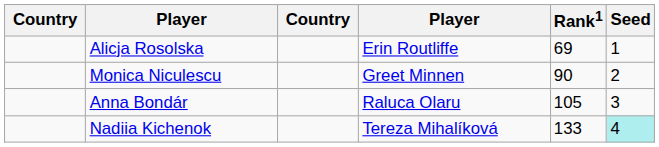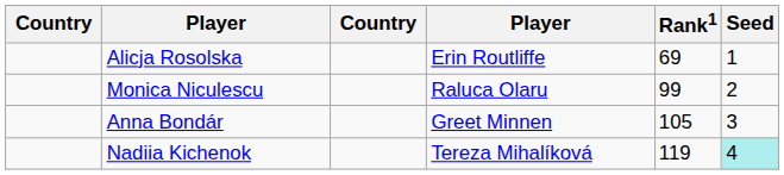Monica Niculescu | column 4: Greet Minnen -> Raluca Olaru
Monica Niculescu | Rank1: 90 -> 99
Anna Bondár | column 4: Raluca Olaru -> Greet Minnen
Nadiia Kichenok | Rank1: 133 -> 119
